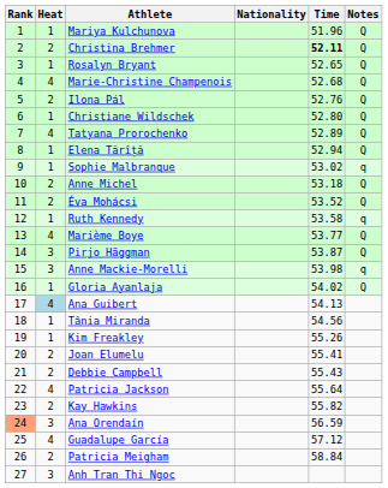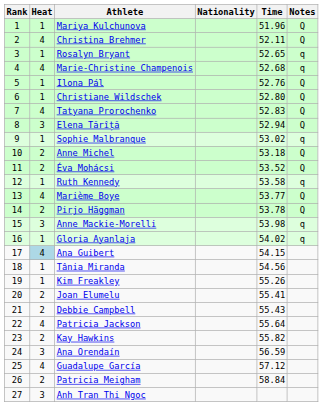Christina Brehmer | Heat: 2 -> 4
Christina Brehmer | Time: bold -> normal
Rosalyn Bryant | Notes: Q -> q
Marie-Christine Champenois | Notes: Q -> q
Ilona Pál | Heat: 2 -> 1
Tatyana Prorochenko | Time: 52.89 -> 52.83
Elena Tărîță | Heat: 1 -> 3
Pirjo Häggman | Heat: 3 -> 2
Pirjo Häggman | Time: 53.87 -> 53.78
Gloria Ayanlaja | Notes: Q -> q
Ana Guibert | Time: 54.13 -> 54.15
Ana Orendaín | Rank: lightsalmon background -> no background
